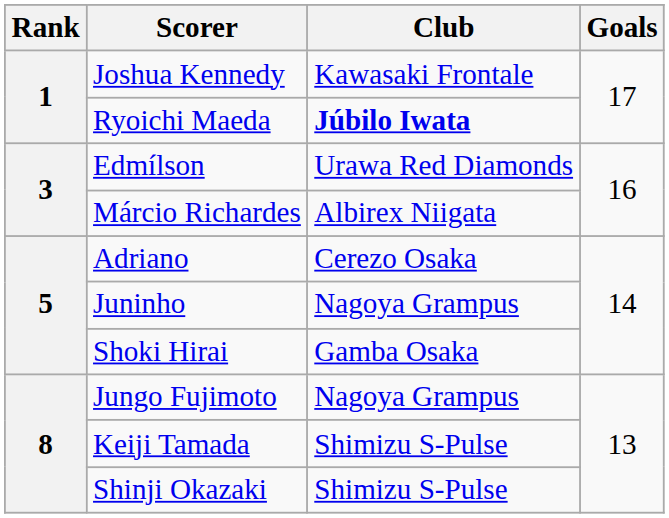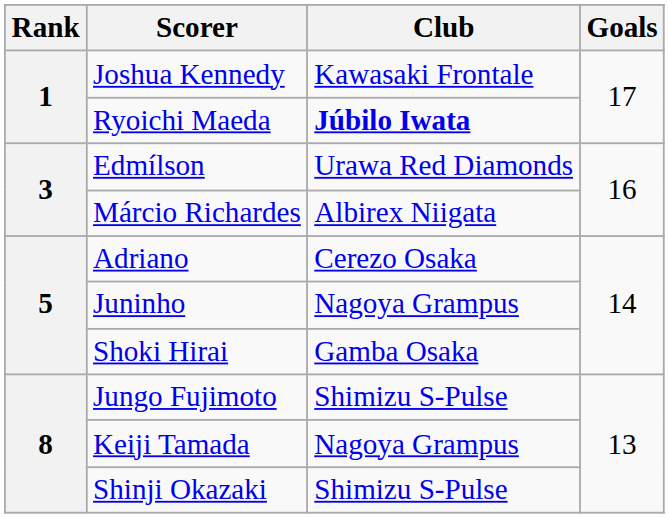Jungo Fujimoto | Club: Nagoya Grampus -> Shimizu S-Pulse
Keiji Tamada | Club: Shimizu S-Pulse -> Nagoya Grampus
